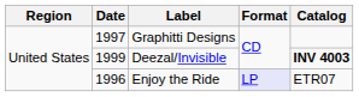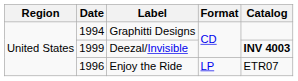Graphitti Designs | Date: 1997 -> 1994
Enjoy the Ride | Format: lavender background -> no background
